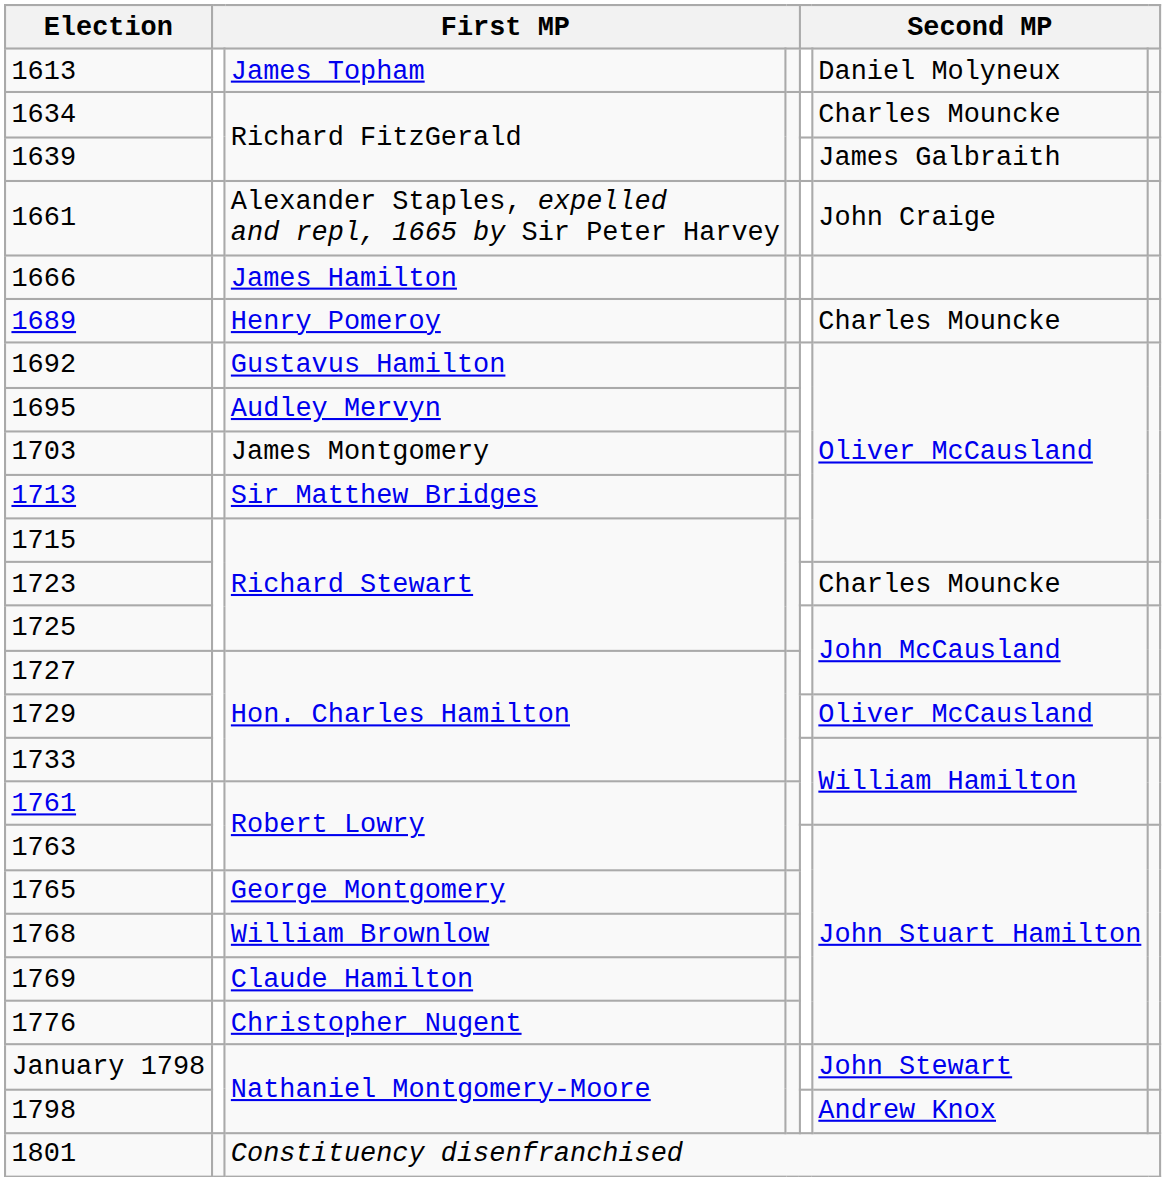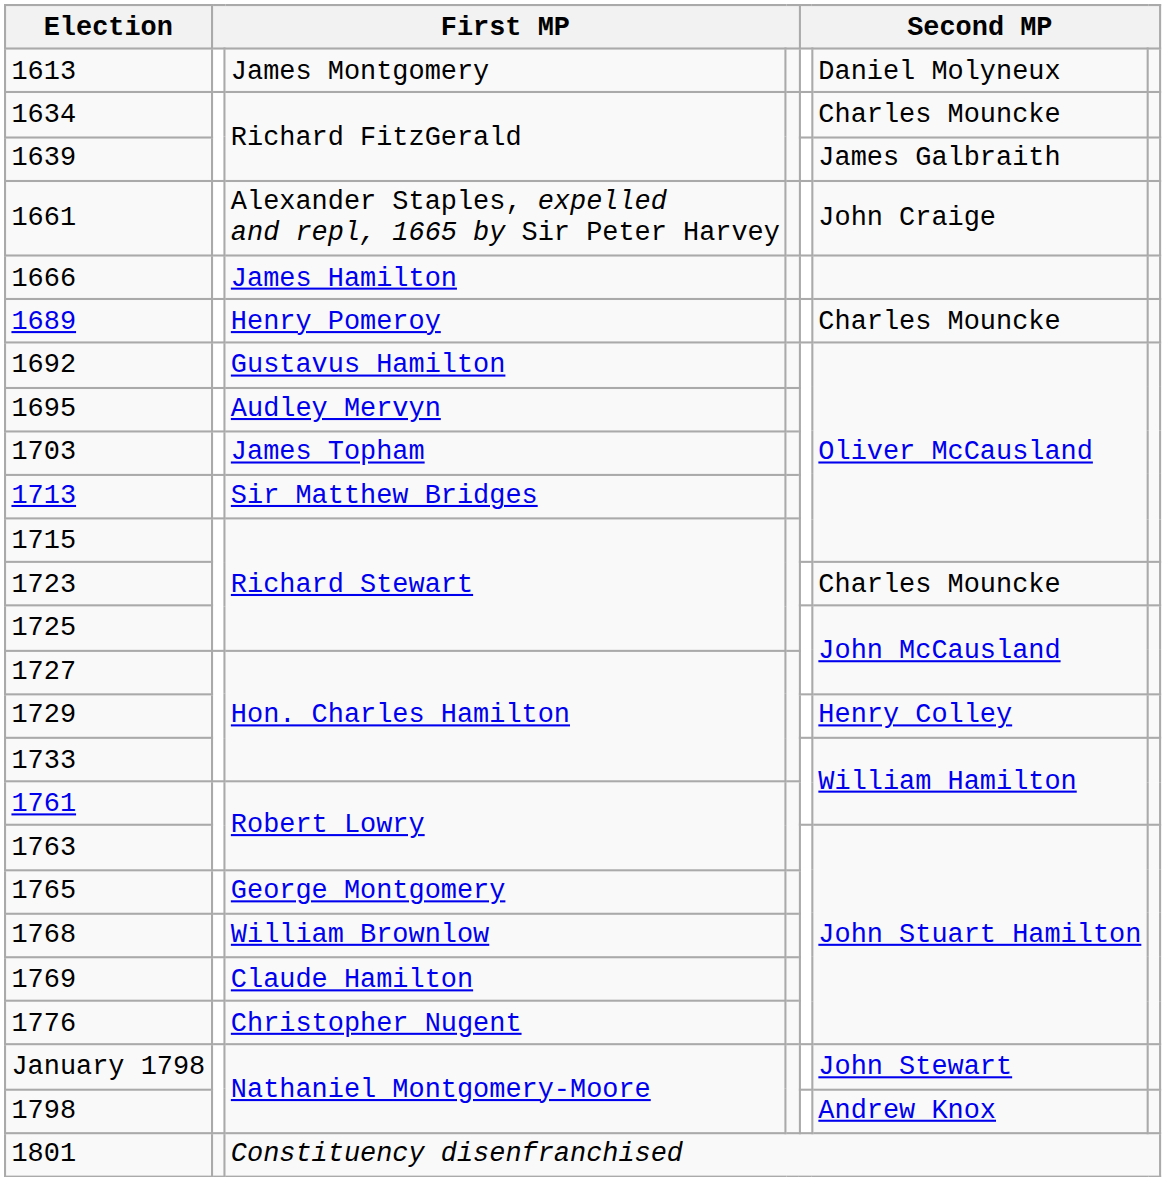1613 | column 3: James Topham -> James Montgomery
1703 | column 3: James Montgomery -> James Topham
1729 | column 6: Oliver McCausland -> Henry Colley
